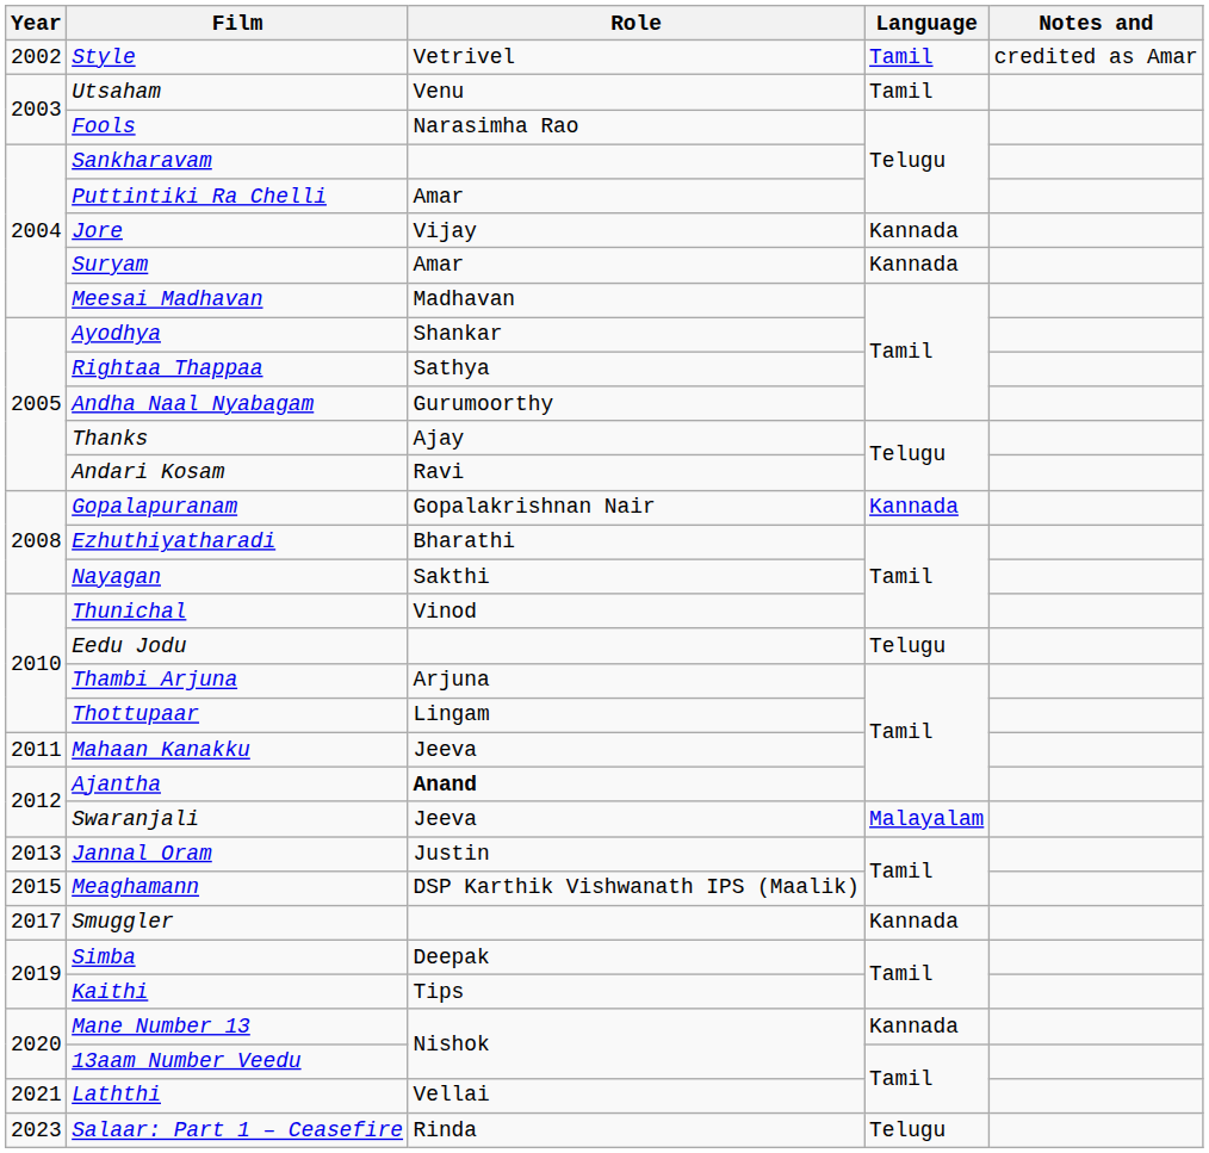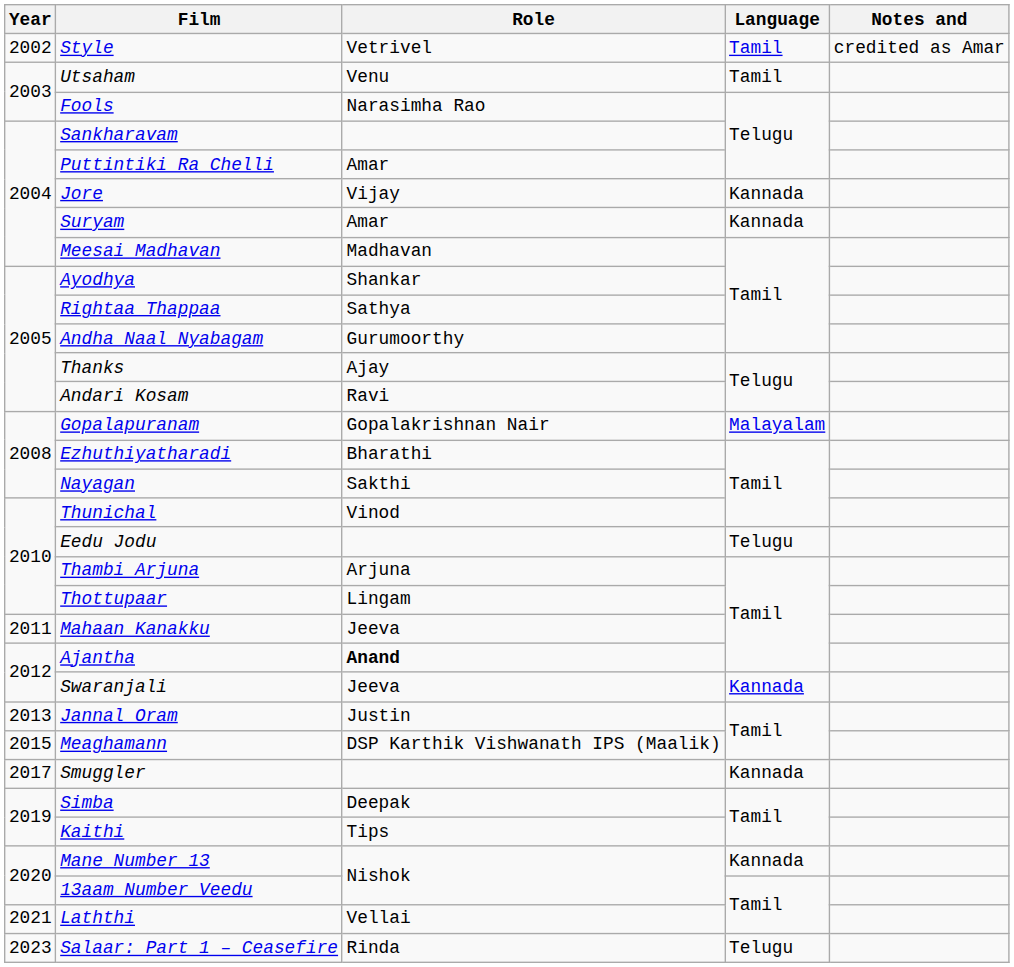Gopalapuranam | Language: Kannada -> Malayalam
Swaranjali | Language: Malayalam -> Kannada
